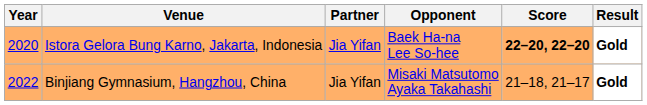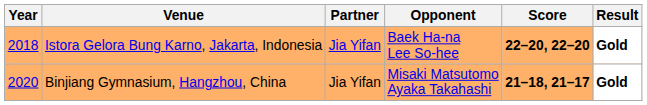Istora Gelora Bung Karno, Jakarta, Indonesia | Year: 2020 -> 2018
Binjiang Gymnasium, Hangzhou, China | Year: 2022 -> 2020
Binjiang Gymnasium, Hangzhou, China | Score: normal -> bold
